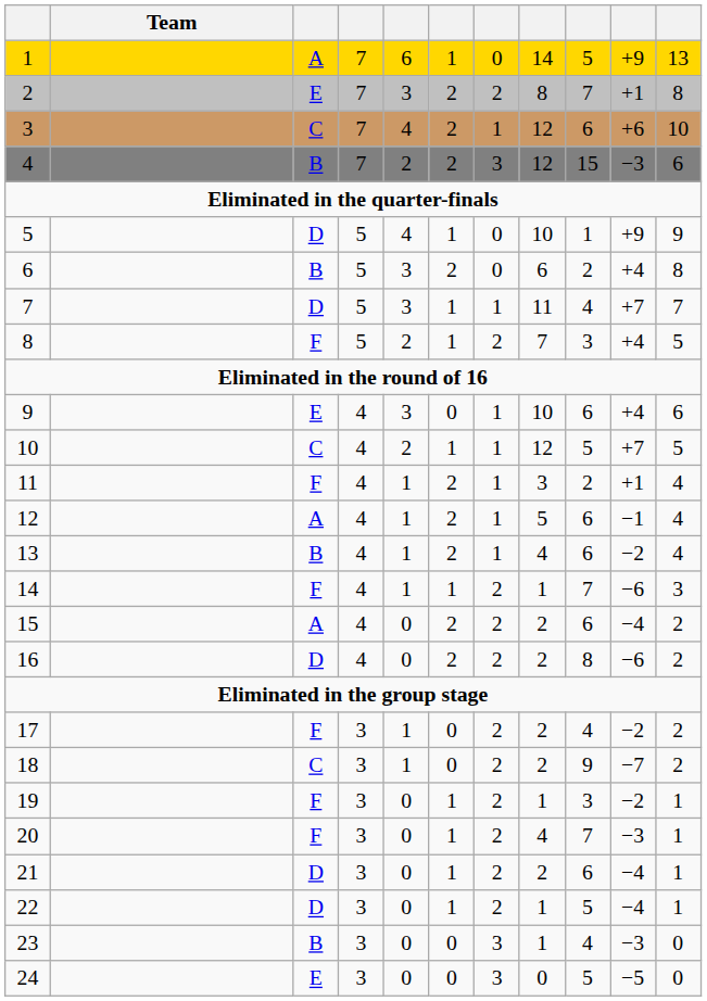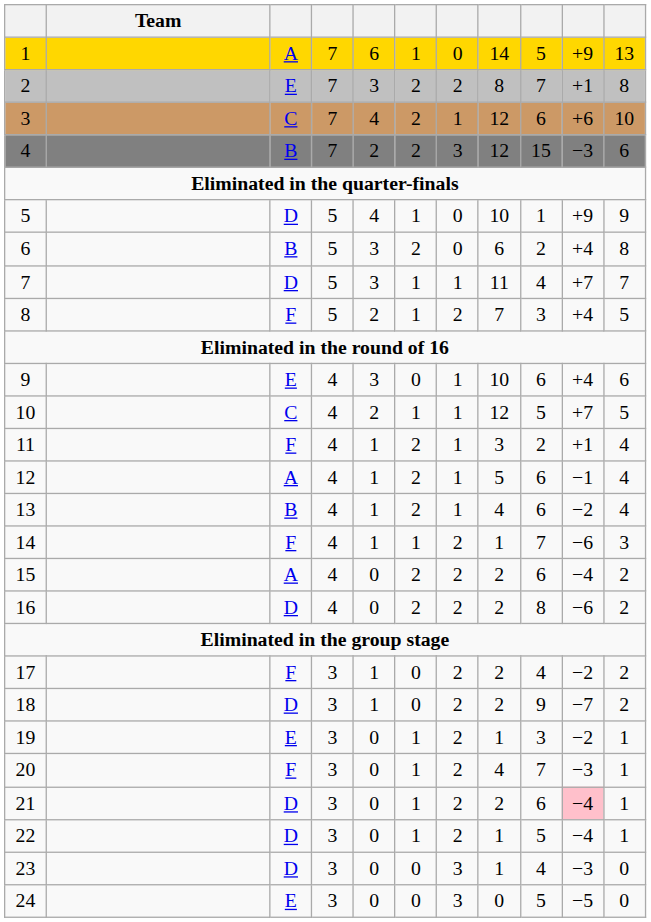18 | column 3: C -> D
19 | column 3: F -> E
21 | column 10: no background -> pink background
23 | column 3: B -> D
